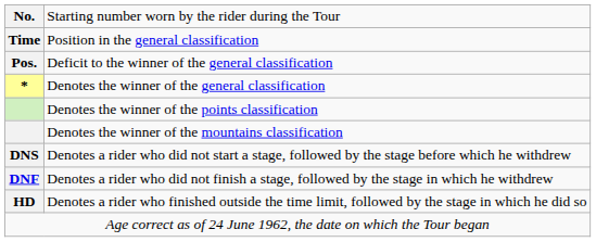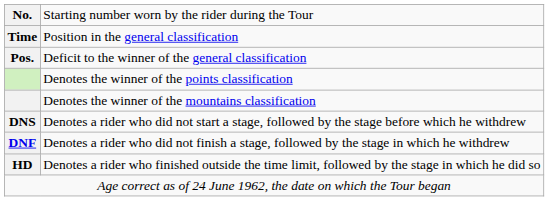- row: * | Denotes the winner of the general classification
